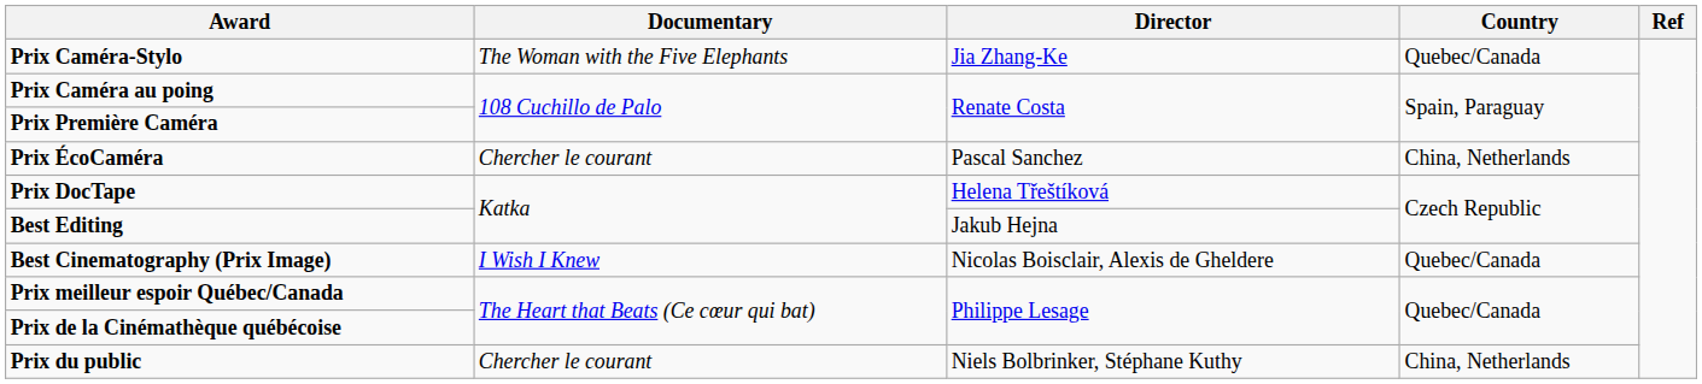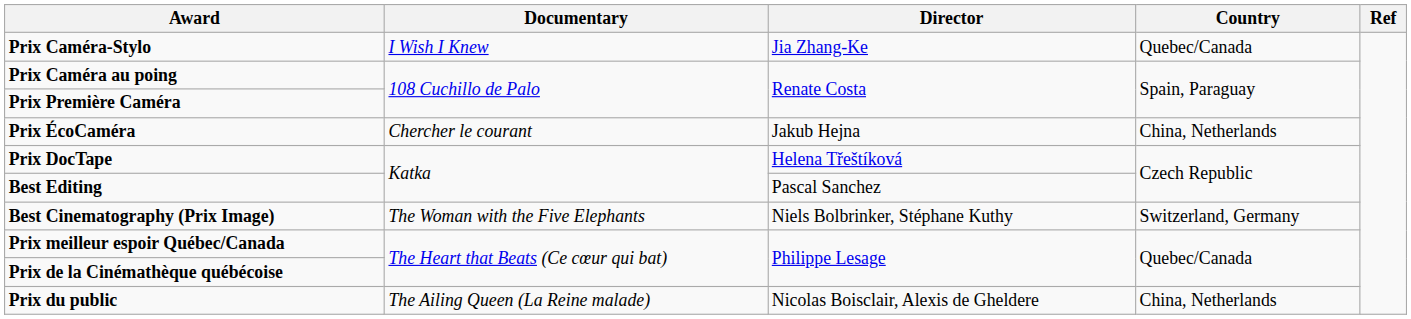Prix Caméra-Stylo | Documentary: The Woman with the Five Elephants -> I Wish I Knew
Prix ÉcoCaméra | Director: Pascal Sanchez -> Jakub Hejna
Best Editing | Director: Jakub Hejna -> Pascal Sanchez
Best Cinematography (Prix Image) | Documentary: I Wish I Knew -> The Woman with the Five Elephants
Best Cinematography (Prix Image) | Director: Nicolas Boisclair, Alexis de Gheldere -> Niels Bolbrinker, Stéphane Kuthy
Best Cinematography (Prix Image) | Country: Quebec/Canada -> Switzerland, Germany
Prix du public | Documentary: Chercher le courant -> The Ailing Queen (La Reine malade)
Prix du public | Director: Niels Bolbrinker, Stéphane Kuthy -> Nicolas Boisclair, Alexis de Gheldere
